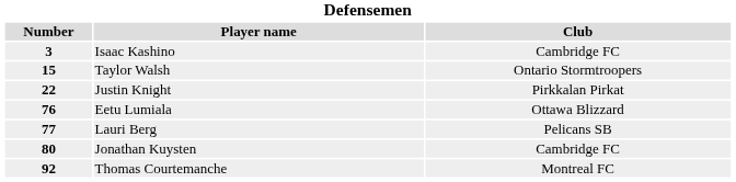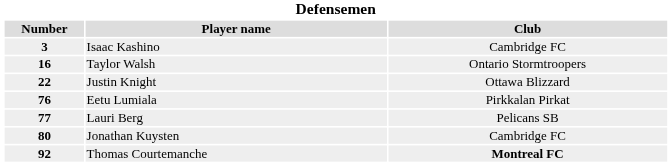Taylor Walsh | Number: 15 -> 16
Justin Knight | Club: Pirkkalan Pirkat -> Ottawa Blizzard
Eetu Lumiala | Club: Ottawa Blizzard -> Pirkkalan Pirkat
Thomas Courtemanche | Club: normal -> bold
